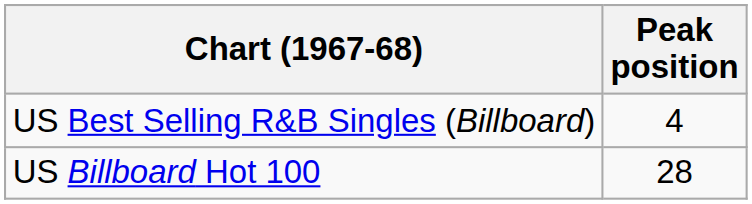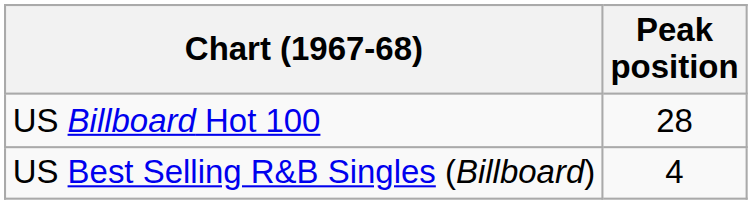rows swapped: US Billboard Hot 100 <-> US Best Selling R&B Singles (Billboard)
